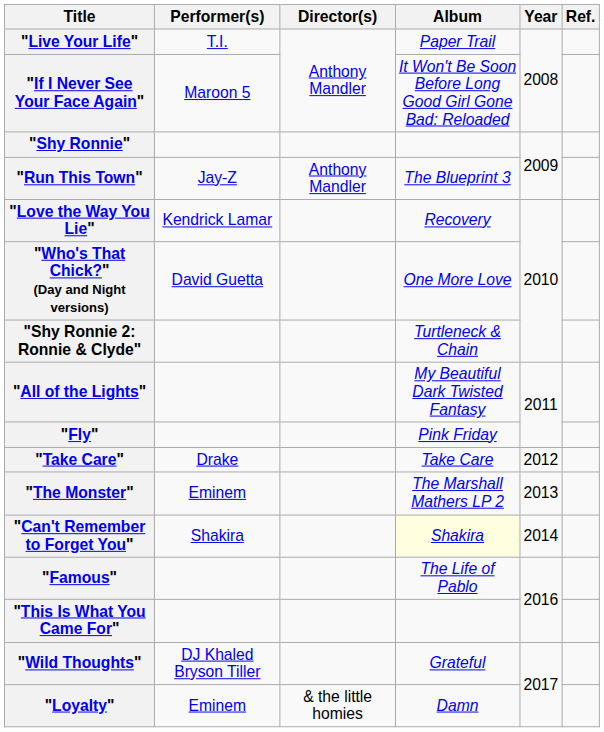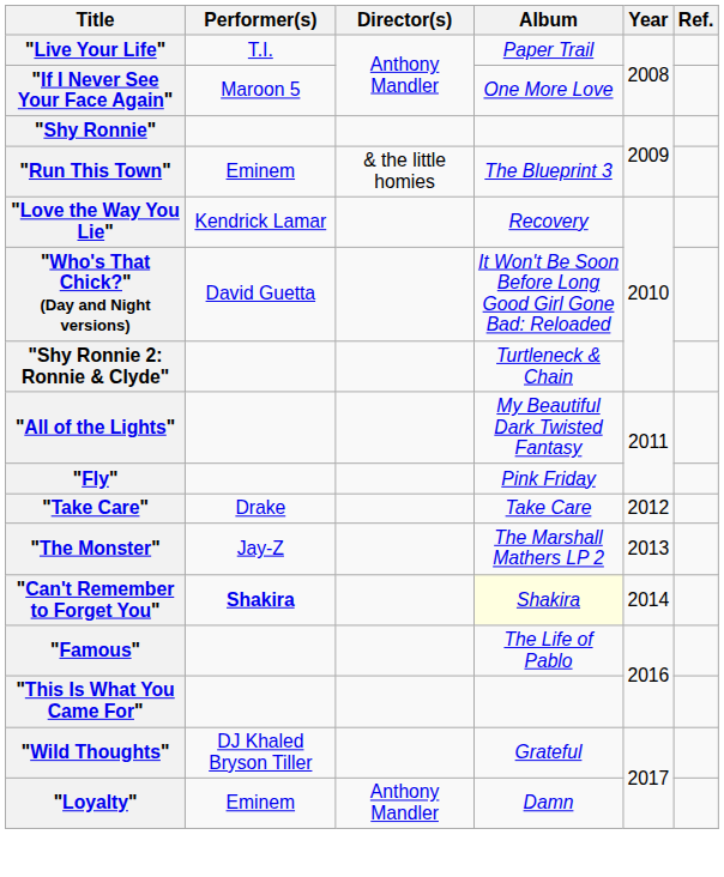"If I Never See Your Face Again" | Album: It Won't Be Soon Before Long Good Girl Gone Bad: Reloaded -> One More Love
"Run This Town" | Performer(s): Jay-Z -> Eminem
"Run This Town" | Director(s): Anthony Mandler -> & the little homies
"Who's That Chick?" (Day and Night versions) | Album: One More Love -> It Won't Be Soon Before Long Good Girl Gone Bad: Reloaded
"The Monster" | Performer(s): Eminem -> Jay-Z
"Can't Remember to Forget You" | Performer(s): normal -> bold
"Loyalty" | Director(s): & the little homies -> Anthony Mandler
